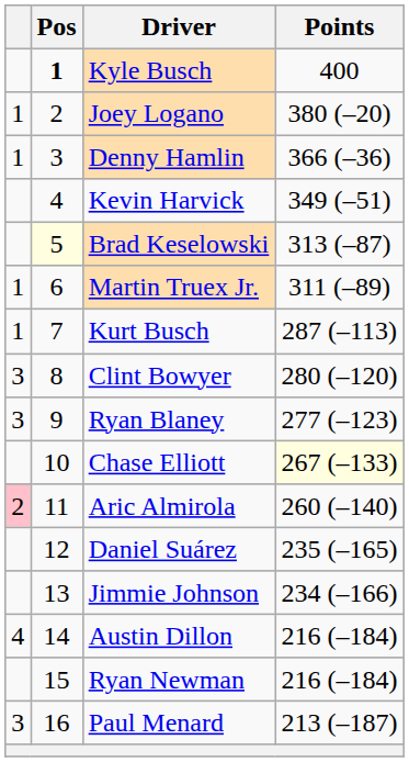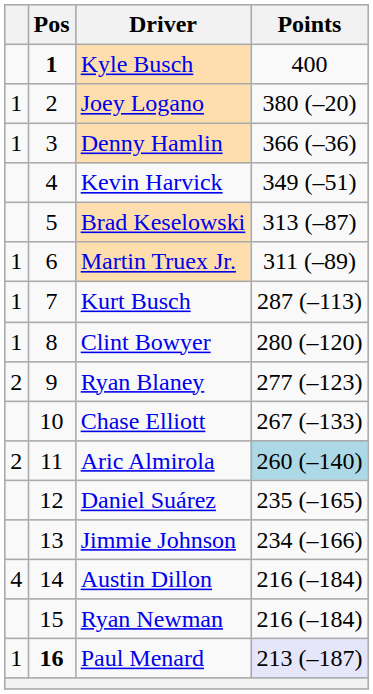Brad Keselowski | Pos: lightyellow background -> no background
Clint Bowyer | column 1: 3 -> 1
Ryan Blaney | column 1: 3 -> 2
Chase Elliott | Points: lightyellow background -> no background
Aric Almirola | column 1: pink background -> no background
Aric Almirola | Points: no background -> lightblue background
Paul Menard | column 1: 3 -> 1
Paul Menard | Pos: normal -> bold
Paul Menard | Points: no background -> lavender background
